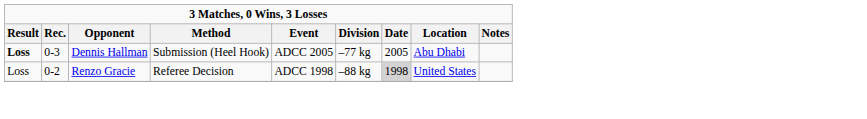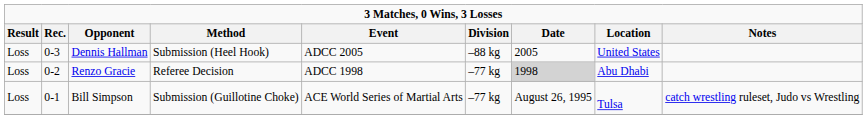Dennis Hallman | Result: bold -> normal
Dennis Hallman | Division: –77 kg -> –88 kg
Dennis Hallman | Location: Abu Dhabi -> United States
Renzo Gracie | Division: –88 kg -> –77 kg
Renzo Gracie | Location: United States -> Abu Dhabi
+ row: Loss | 0-1 | Bill Simpson | Submission (Guillotine Choke) | ACE World Series of Martial Arts | –77 kg | August 26, 1995 | Tulsa | catch wrestling ruleset, Judo vs Wrestling
